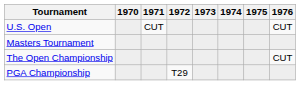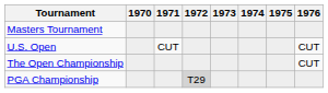rows swapped: Masters Tournament <-> U.S. Open
PGA Championship | 1972: no background -> lightgrey background
